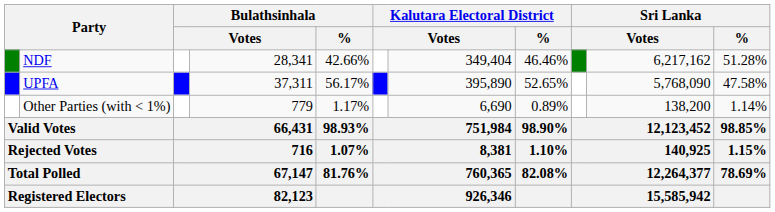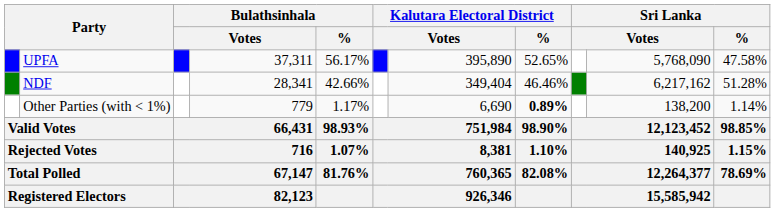rows swapped: UPFA <-> NDF
Other Parties (with < 1%) | Kalutara Electoral District / %: normal -> bold
